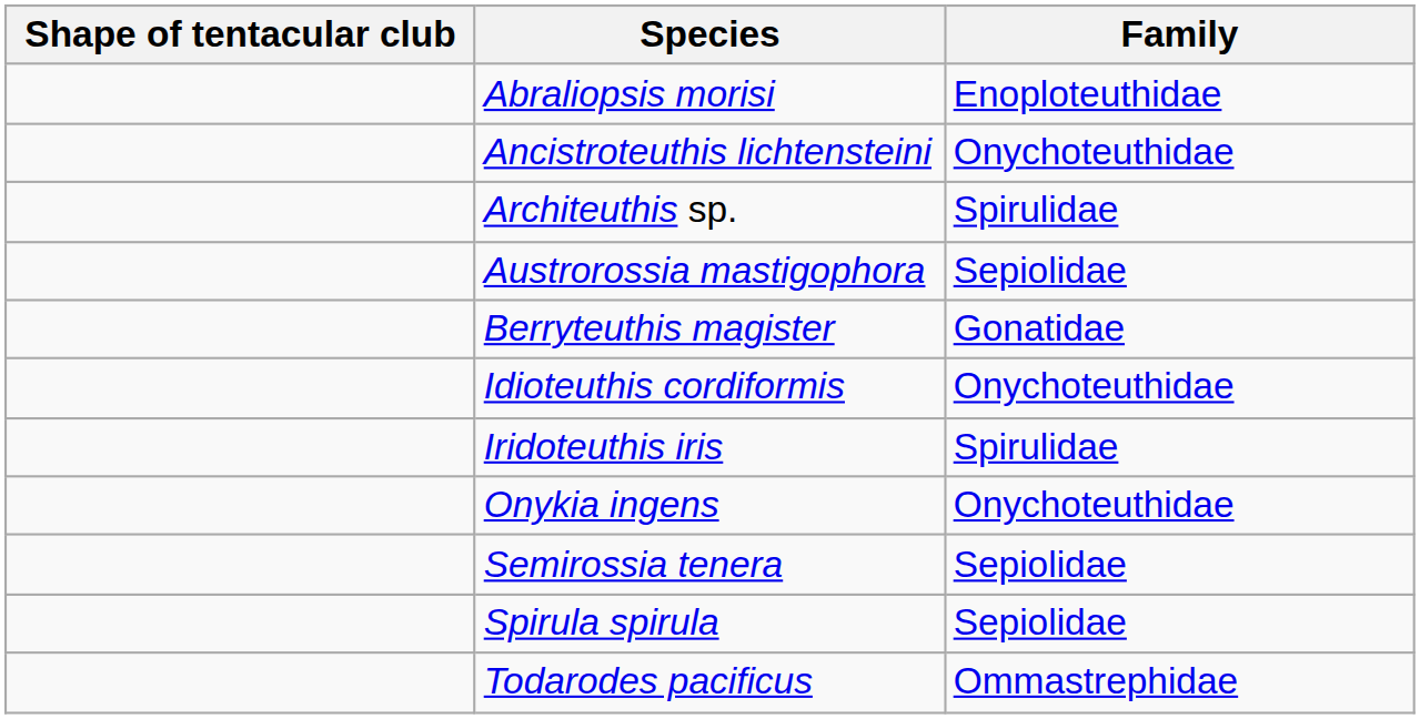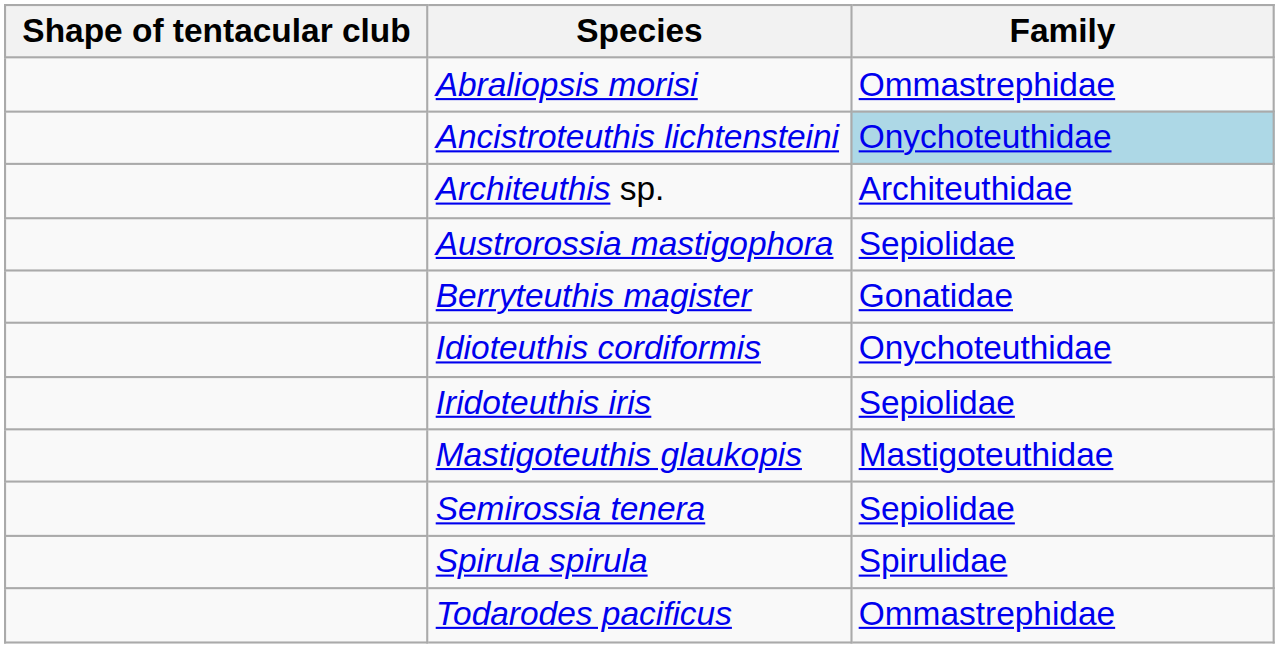Abraliopsis morisi | Family: Enoploteuthidae -> Ommastrephidae
Ancistroteuthis lichtensteini | Family: no background -> lightblue background
Architeuthis sp. | Family: Spirulidae -> Architeuthidae
Iridoteuthis iris | Family: Spirulidae -> Sepiolidae
+ row: Mastigoteuthis glaukopis | Mastigoteuthidae
- row: Onykia ingens | Onychoteuthidae
Spirula spirula | Family: Sepiolidae -> Spirulidae
